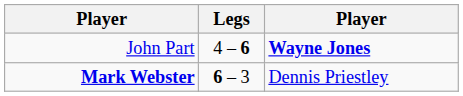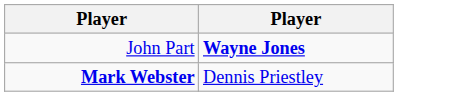- column: Legs | 4 – 6 | 6 – 3
